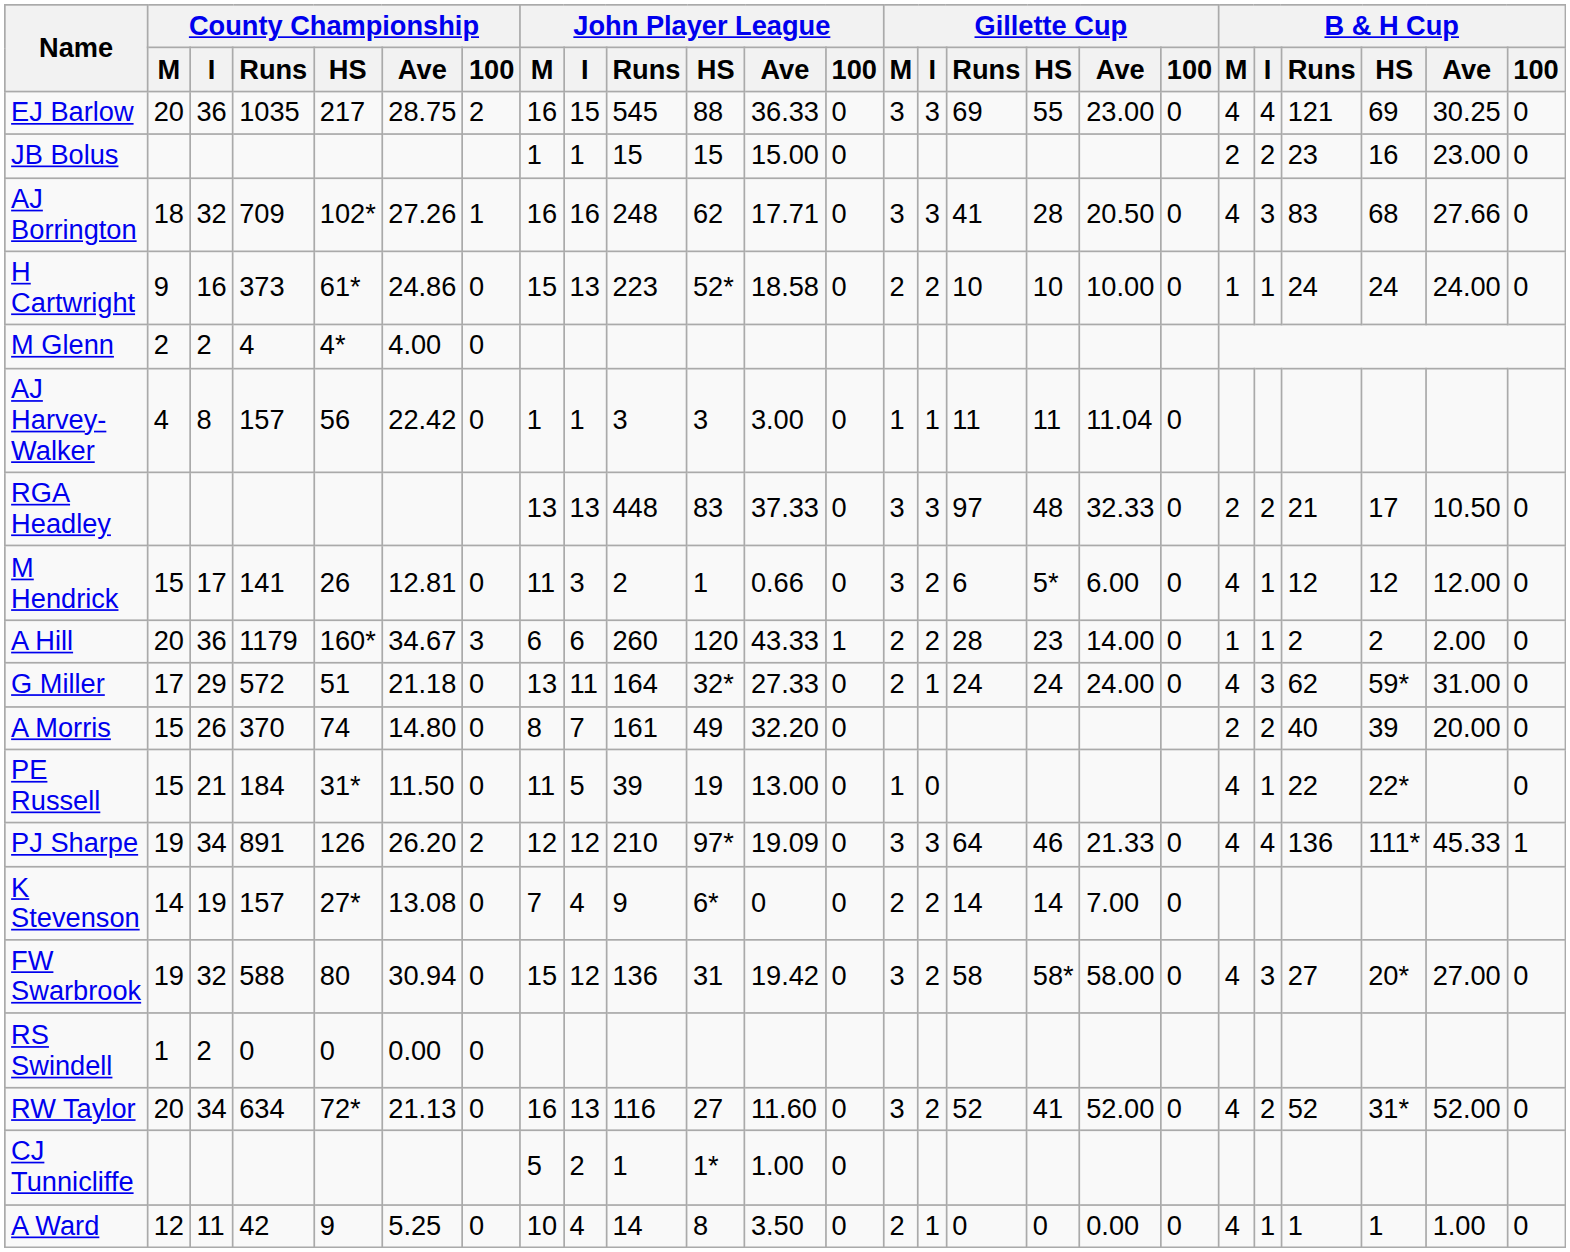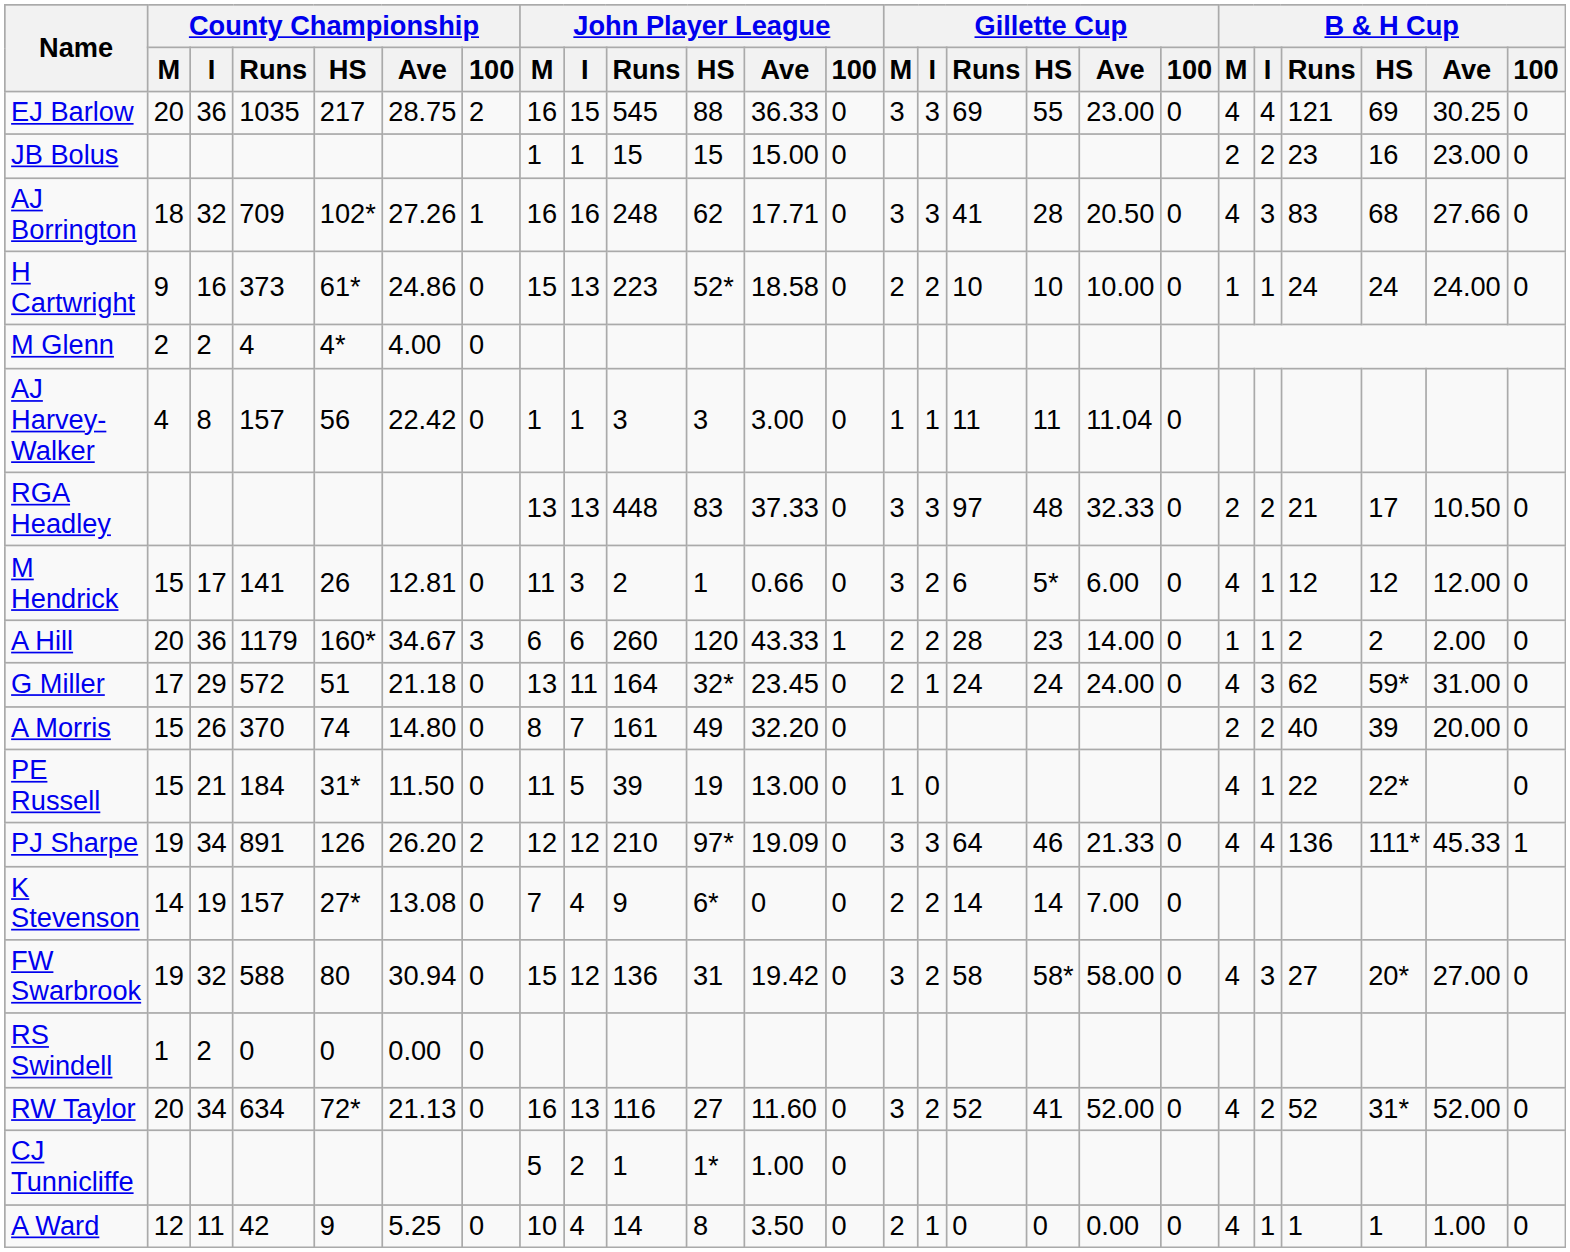G Miller | John Player League / Ave: 27.33 -> 23.45
